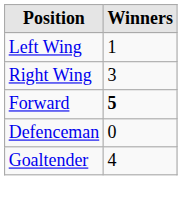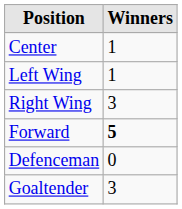+ row: Center | 1
Goaltender | Winners: 4 -> 3
